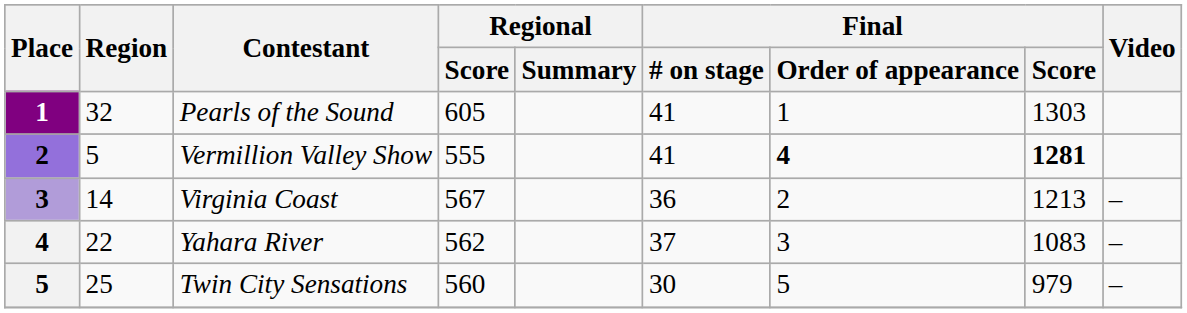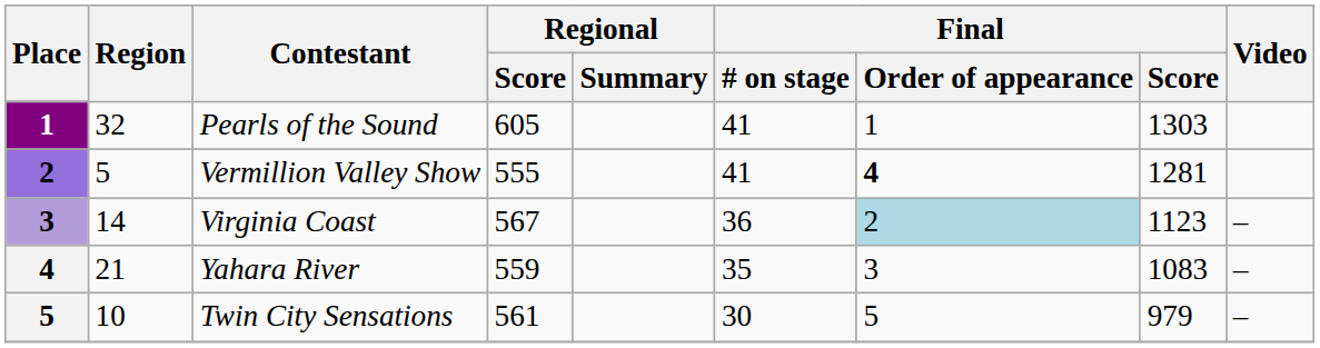Vermillion Valley Show | Final / Score: bold -> normal
Virginia Coast | Final / Order of appearance: no background -> lightblue background
Virginia Coast | Final / Score: 1213 -> 1123
Yahara River | Region: 22 -> 21
Yahara River | Regional / Score: 562 -> 559
Yahara River | Final / # on stage: 37 -> 35
Twin City Sensations | Region: 25 -> 10
Twin City Sensations | Regional / Score: 560 -> 561
